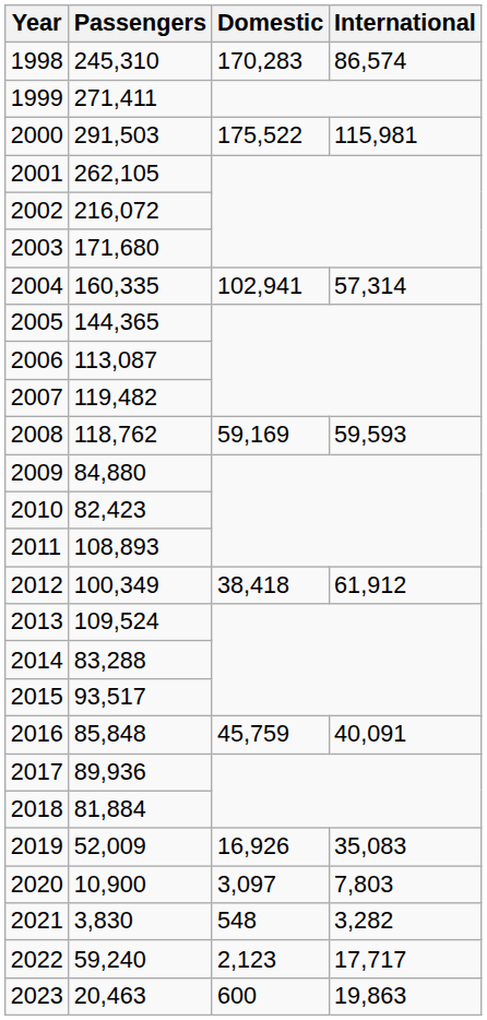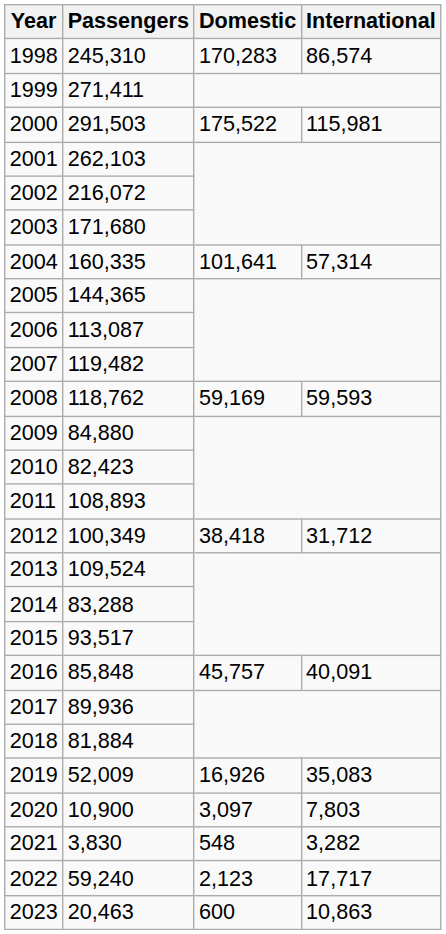2001 | Passengers: 262,105 -> 262,103
2004 | Domestic: 102,941 -> 101,641
2012 | International: 61,912 -> 31,712
2016 | Domestic: 45,759 -> 45,757
2023 | International: 19,863 -> 10,863
